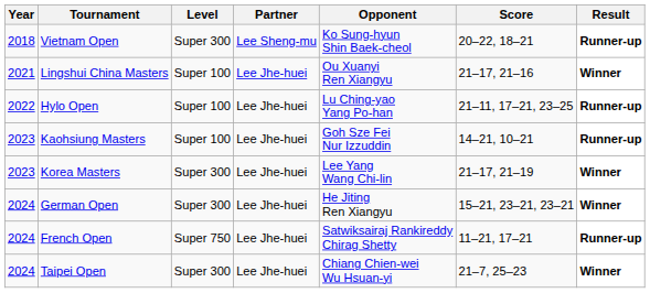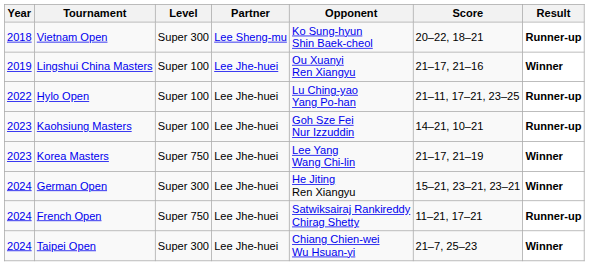Lingshui China Masters | Year: 2021 -> 2019
Korea Masters | Level: Super 300 -> Super 750
